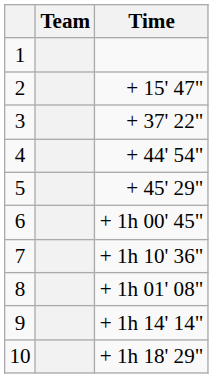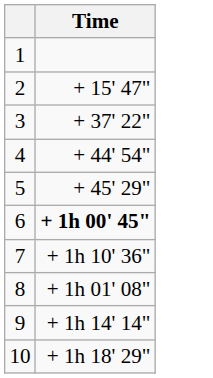- column: Team
6 | Time: normal -> bold
